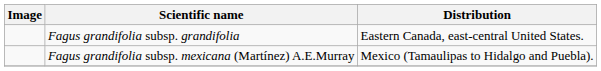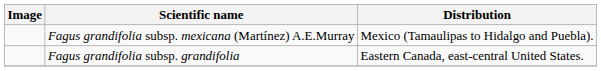rows swapped: Fagus grandifolia subsp. grandifolia <-> Fagus grandifolia subsp. mexicana (Martínez) A.E.Murray
